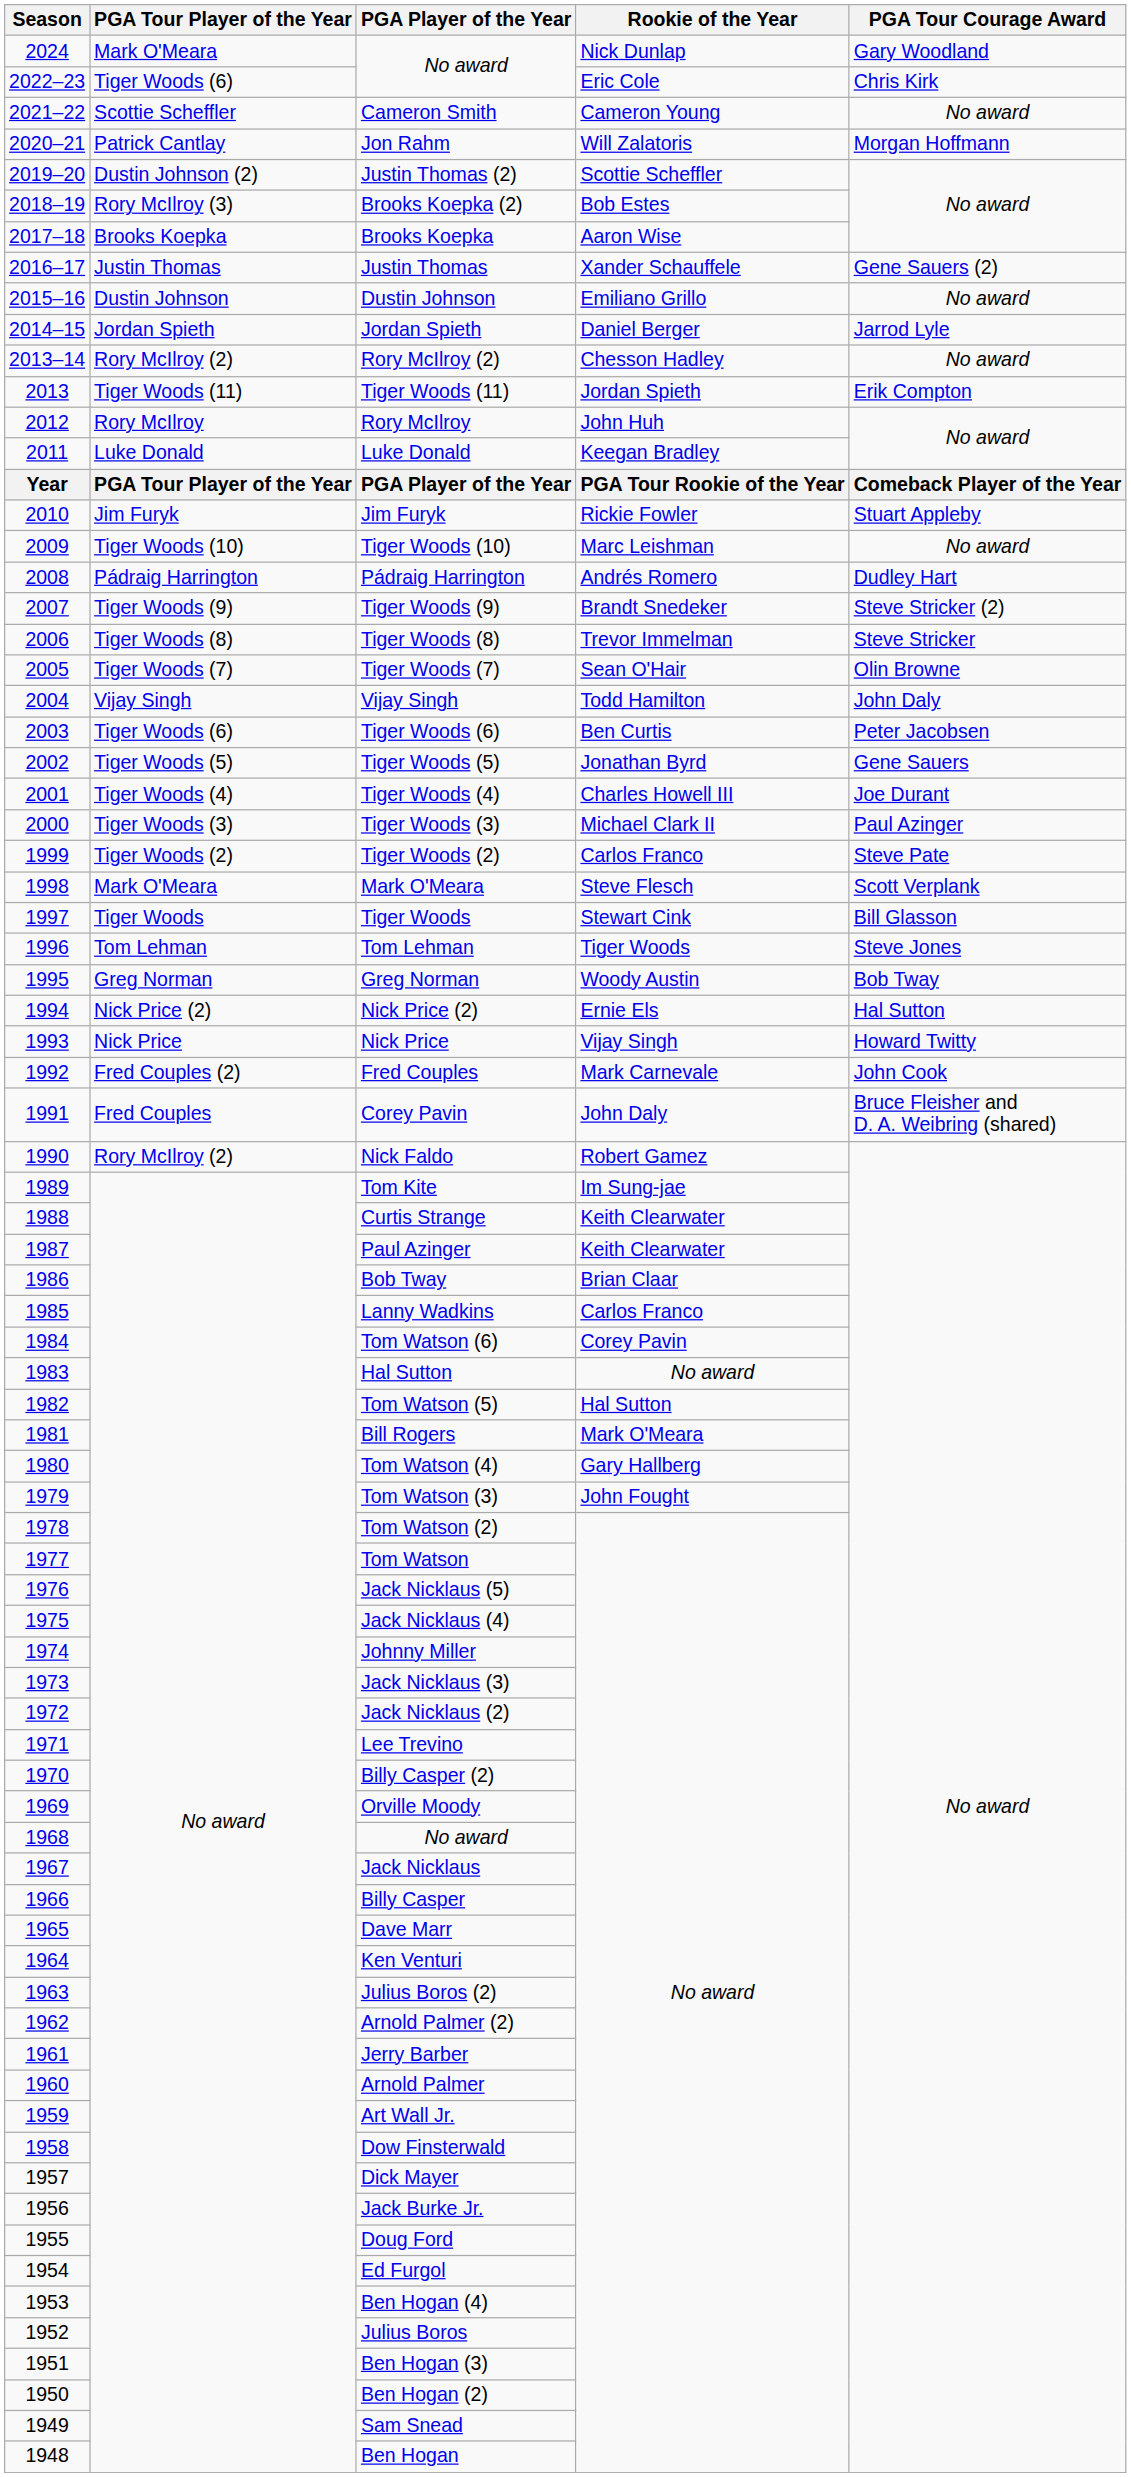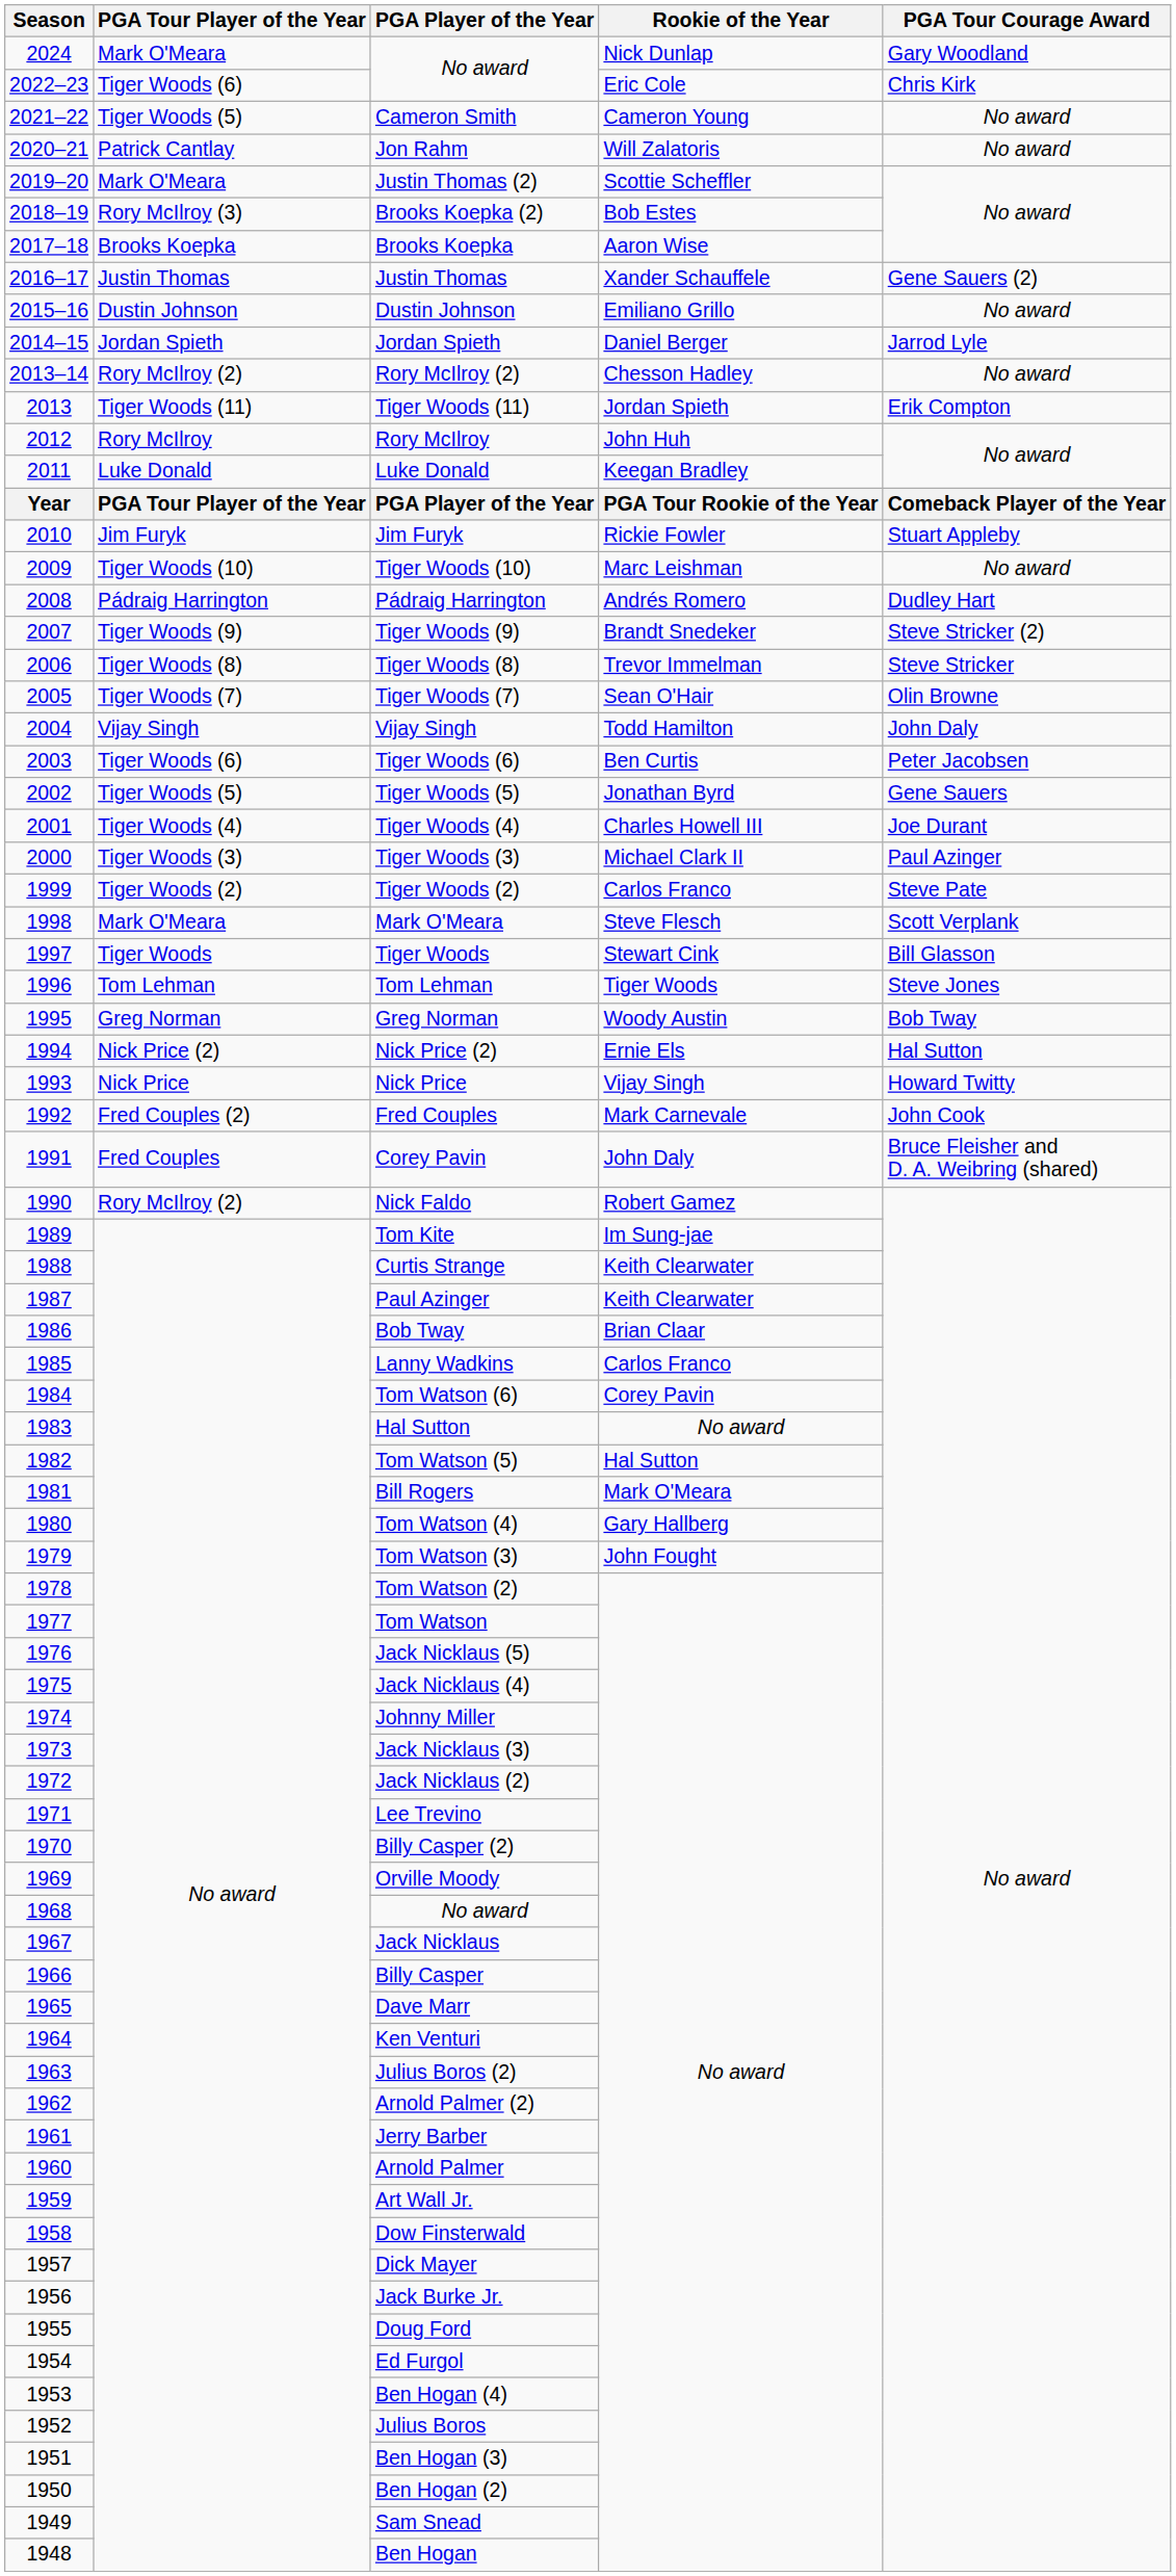Cameron Smith | PGA Tour Player of the Year: Scottie Scheffler -> Tiger Woods (5)
Jon Rahm | PGA Tour Courage Award: Morgan Hoffmann -> No award
Justin Thomas (2) | PGA Tour Player of the Year: Dustin Johnson (2) -> Mark O'Meara
